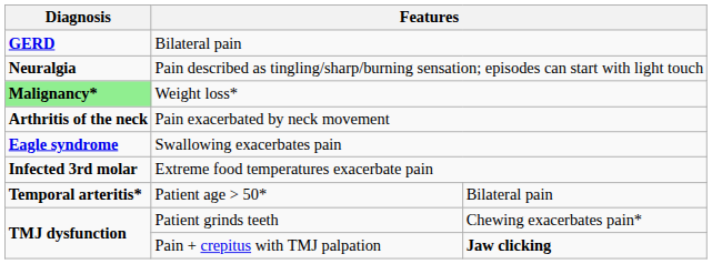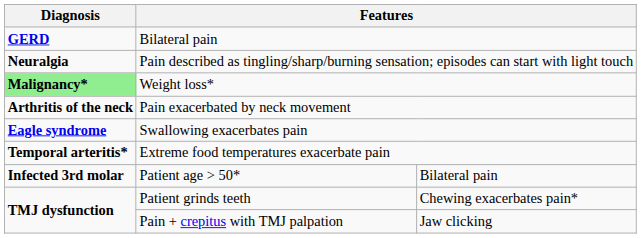Extreme food temperatures exacerbate pain | Diagnosis: Infected 3rd molar -> Temporal arteritis*
Patient age > 50* | Diagnosis: Temporal arteritis* -> Infected 3rd molar
Pain + crepitus with TMJ palpation | column 3: bold -> normal
